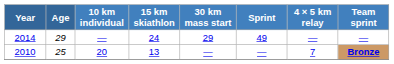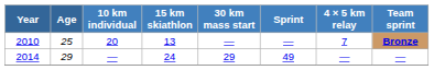rows swapped: 2010 <-> 2014
